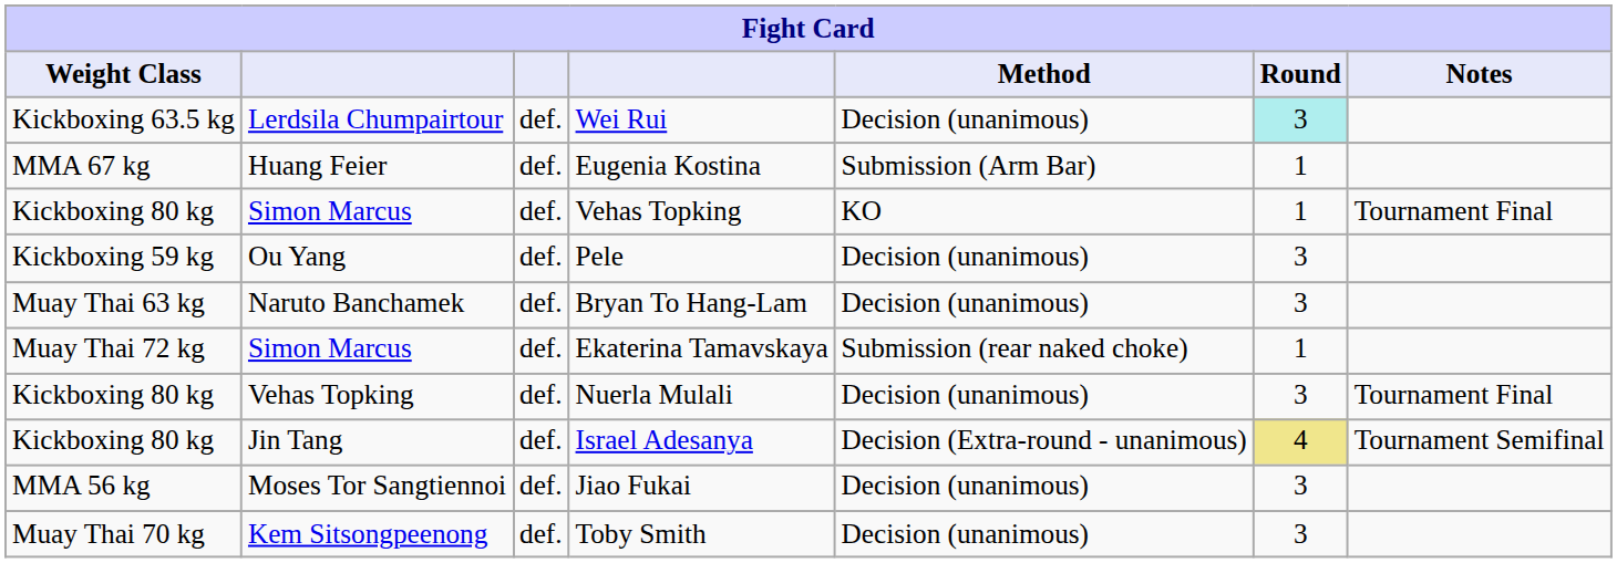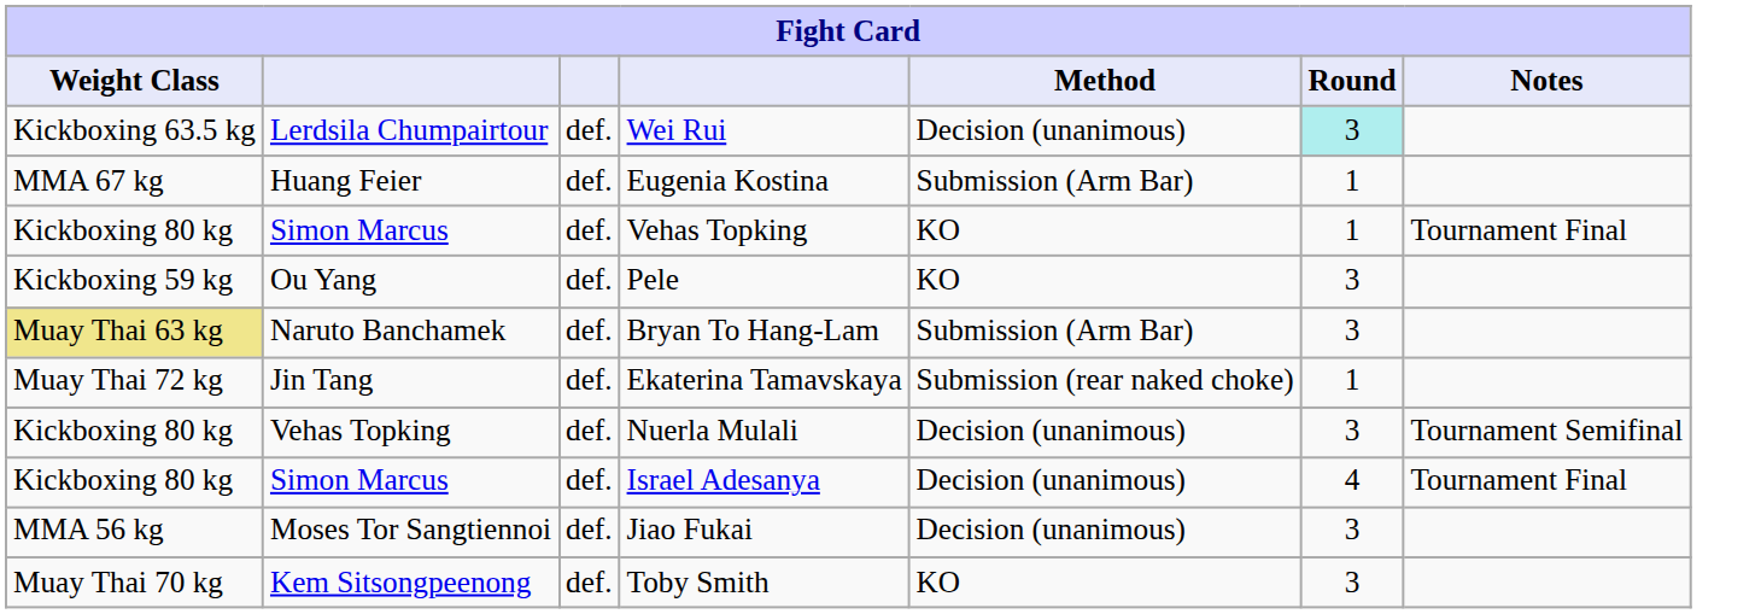Pele | Method: Decision (unanimous) -> KO
Bryan To Hang-Lam | Weight Class: no background -> khaki background
Bryan To Hang-Lam | Method: Decision (unanimous) -> Submission (Arm Bar)
Ekaterina Tamavskaya | column 2: Simon Marcus -> Jin Tang
Nuerla Mulali | Notes: Tournament Final -> Tournament Semifinal
Israel Adesanya | column 2: Jin Tang -> Simon Marcus
Israel Adesanya | Method: Decision (Extra-round - unanimous) -> Decision (unanimous)
Israel Adesanya | Round: khaki background -> no background
Israel Adesanya | Notes: Tournament Semifinal -> Tournament Final
Toby Smith | Method: Decision (unanimous) -> KO
